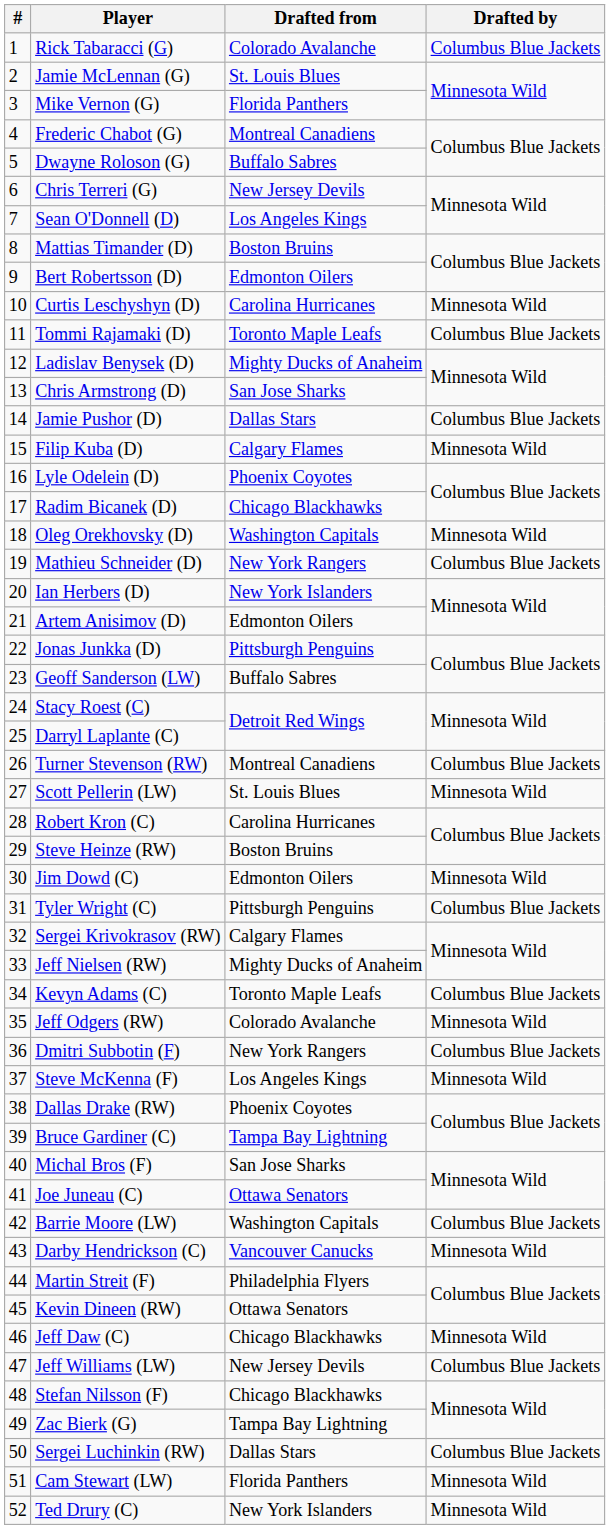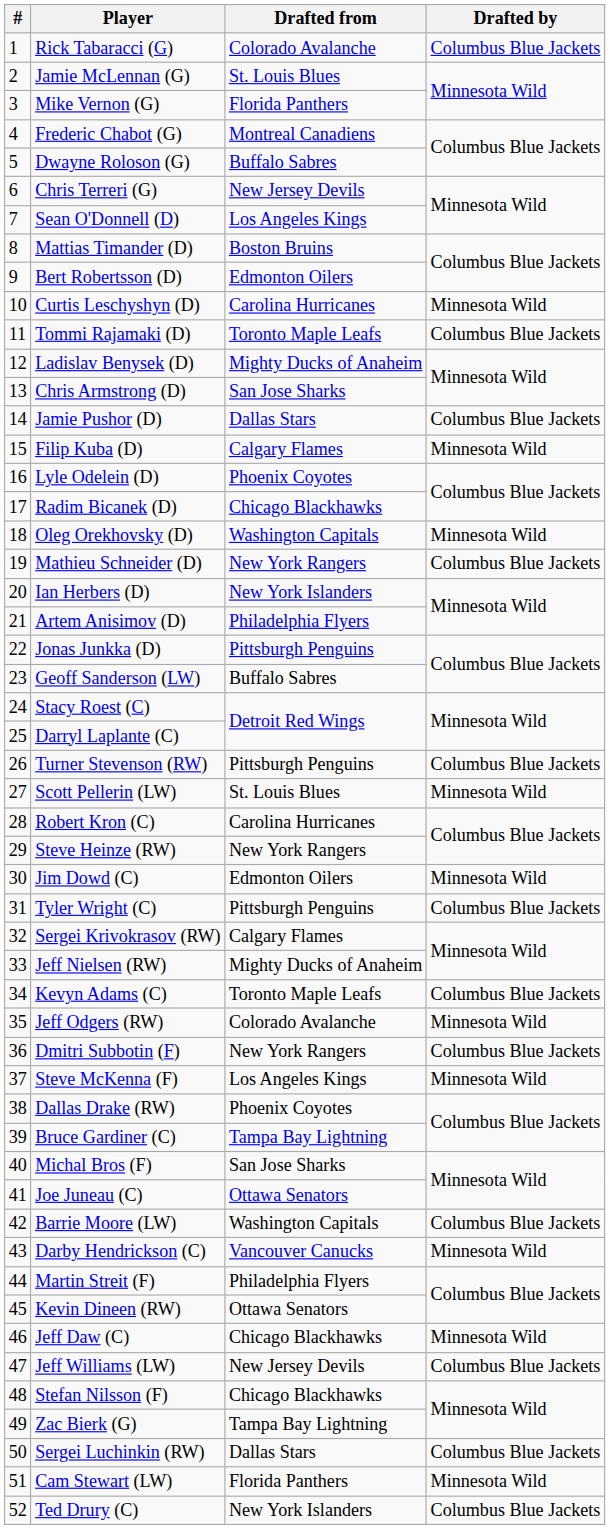Artem Anisimov (D) | Drafted from: Edmonton Oilers -> Philadelphia Flyers
Turner Stevenson (RW) | Drafted from: Montreal Canadiens -> Pittsburgh Penguins
Steve Heinze (RW) | Drafted from: Boston Bruins -> New York Rangers
Ted Drury (C) | Drafted by: Minnesota Wild -> Columbus Blue Jackets
